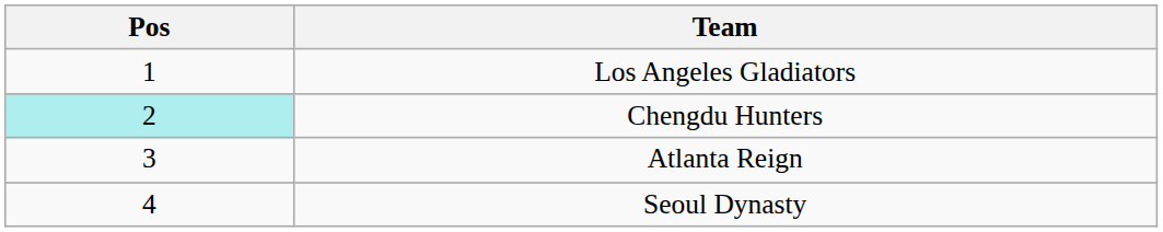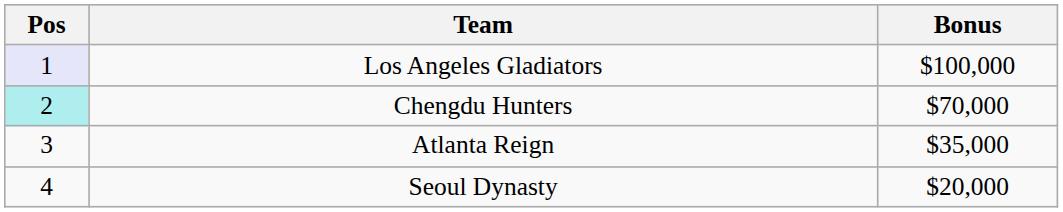+ column: Bonus | $100,000 | $70,000 | $35,000 | $20,000
Los Angeles Gladiators | Pos: no background -> lavender background
